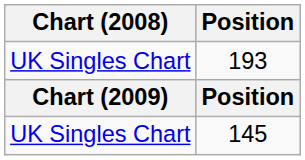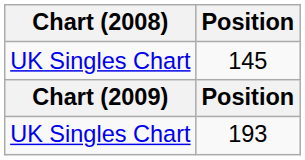rows swapped: 145 <-> 193
